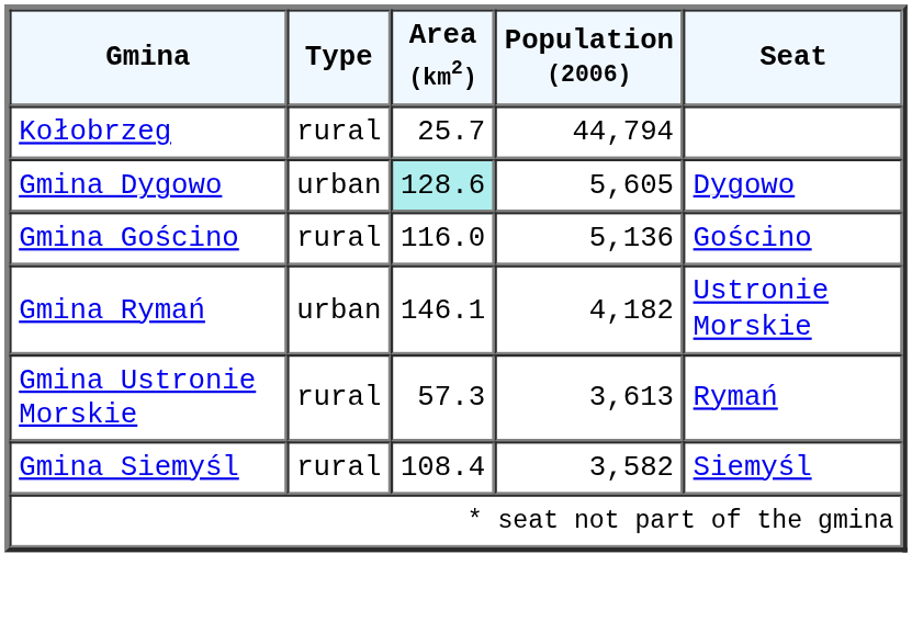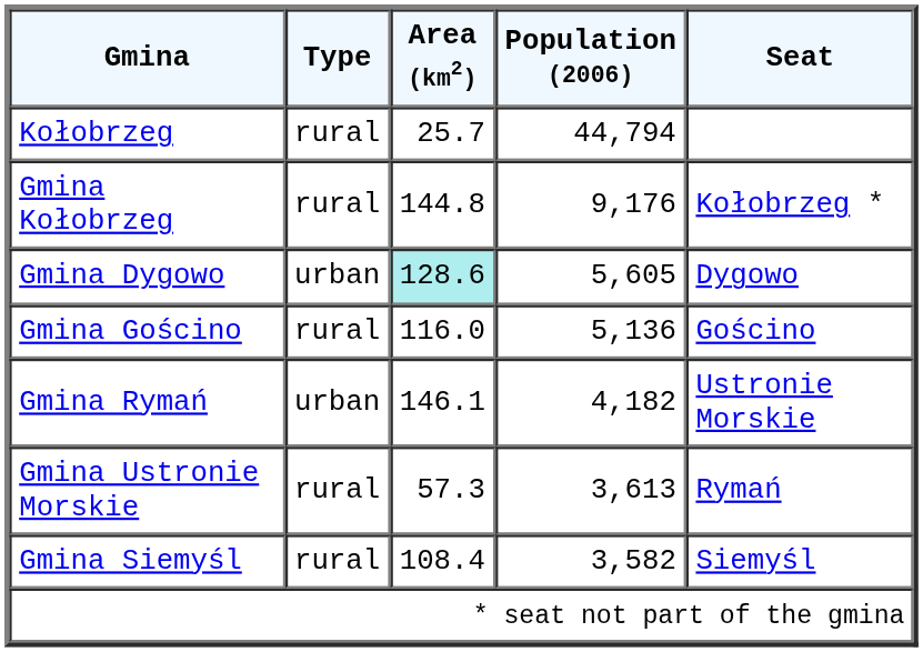+ row: Gmina Kołobrzeg | rural | 144.8 | 9,176 | Kołobrzeg *
